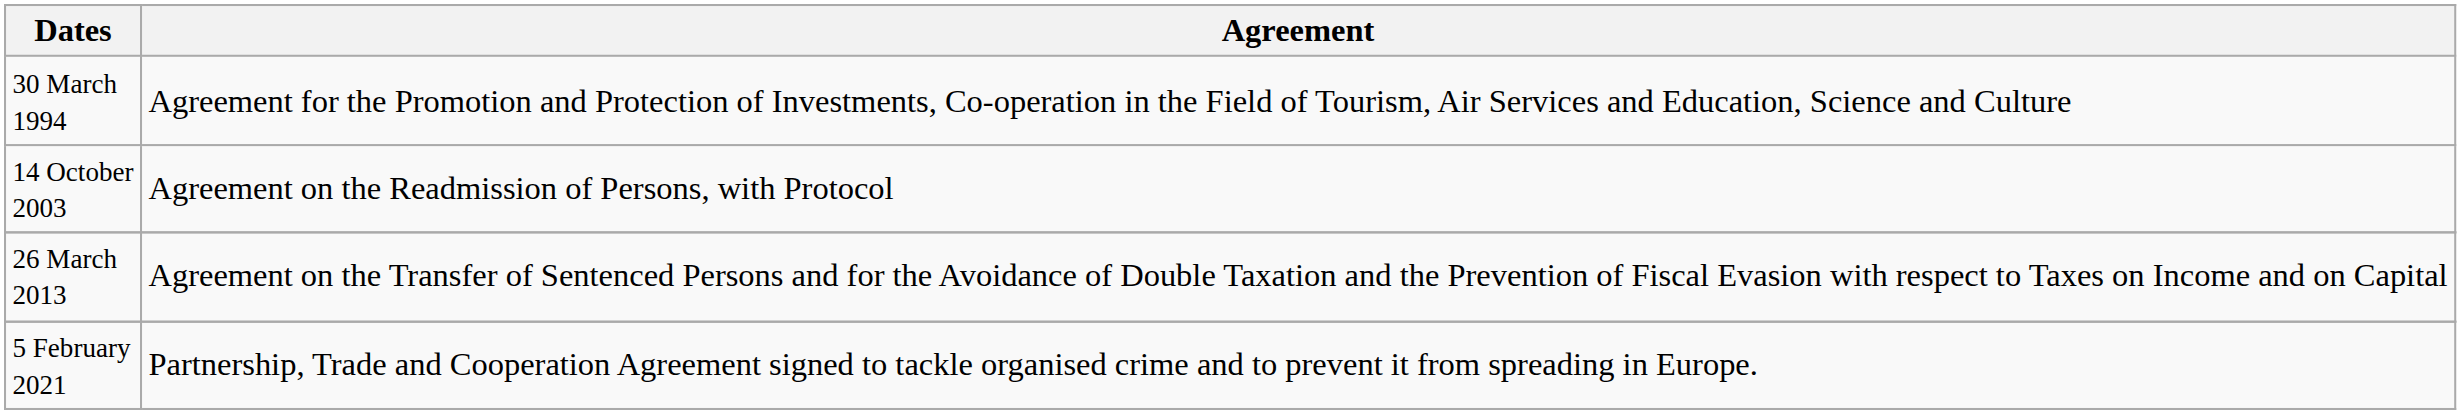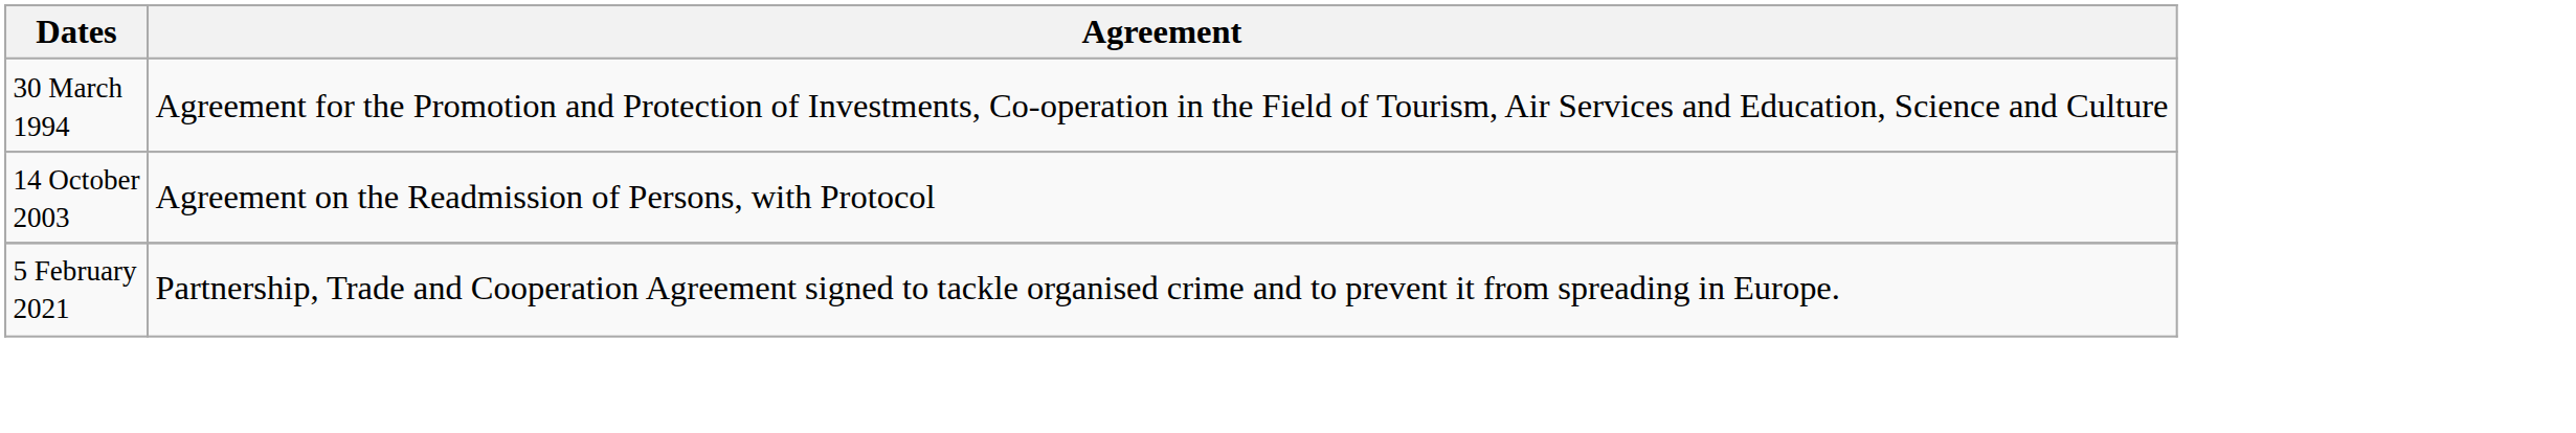- row: 26 March 2013 | Agreement on the Transfer of Sentenced Persons and for the Avoidance of Double Taxation and the Prevention of Fiscal Evasion with respect to Taxes on Income and on Capital
